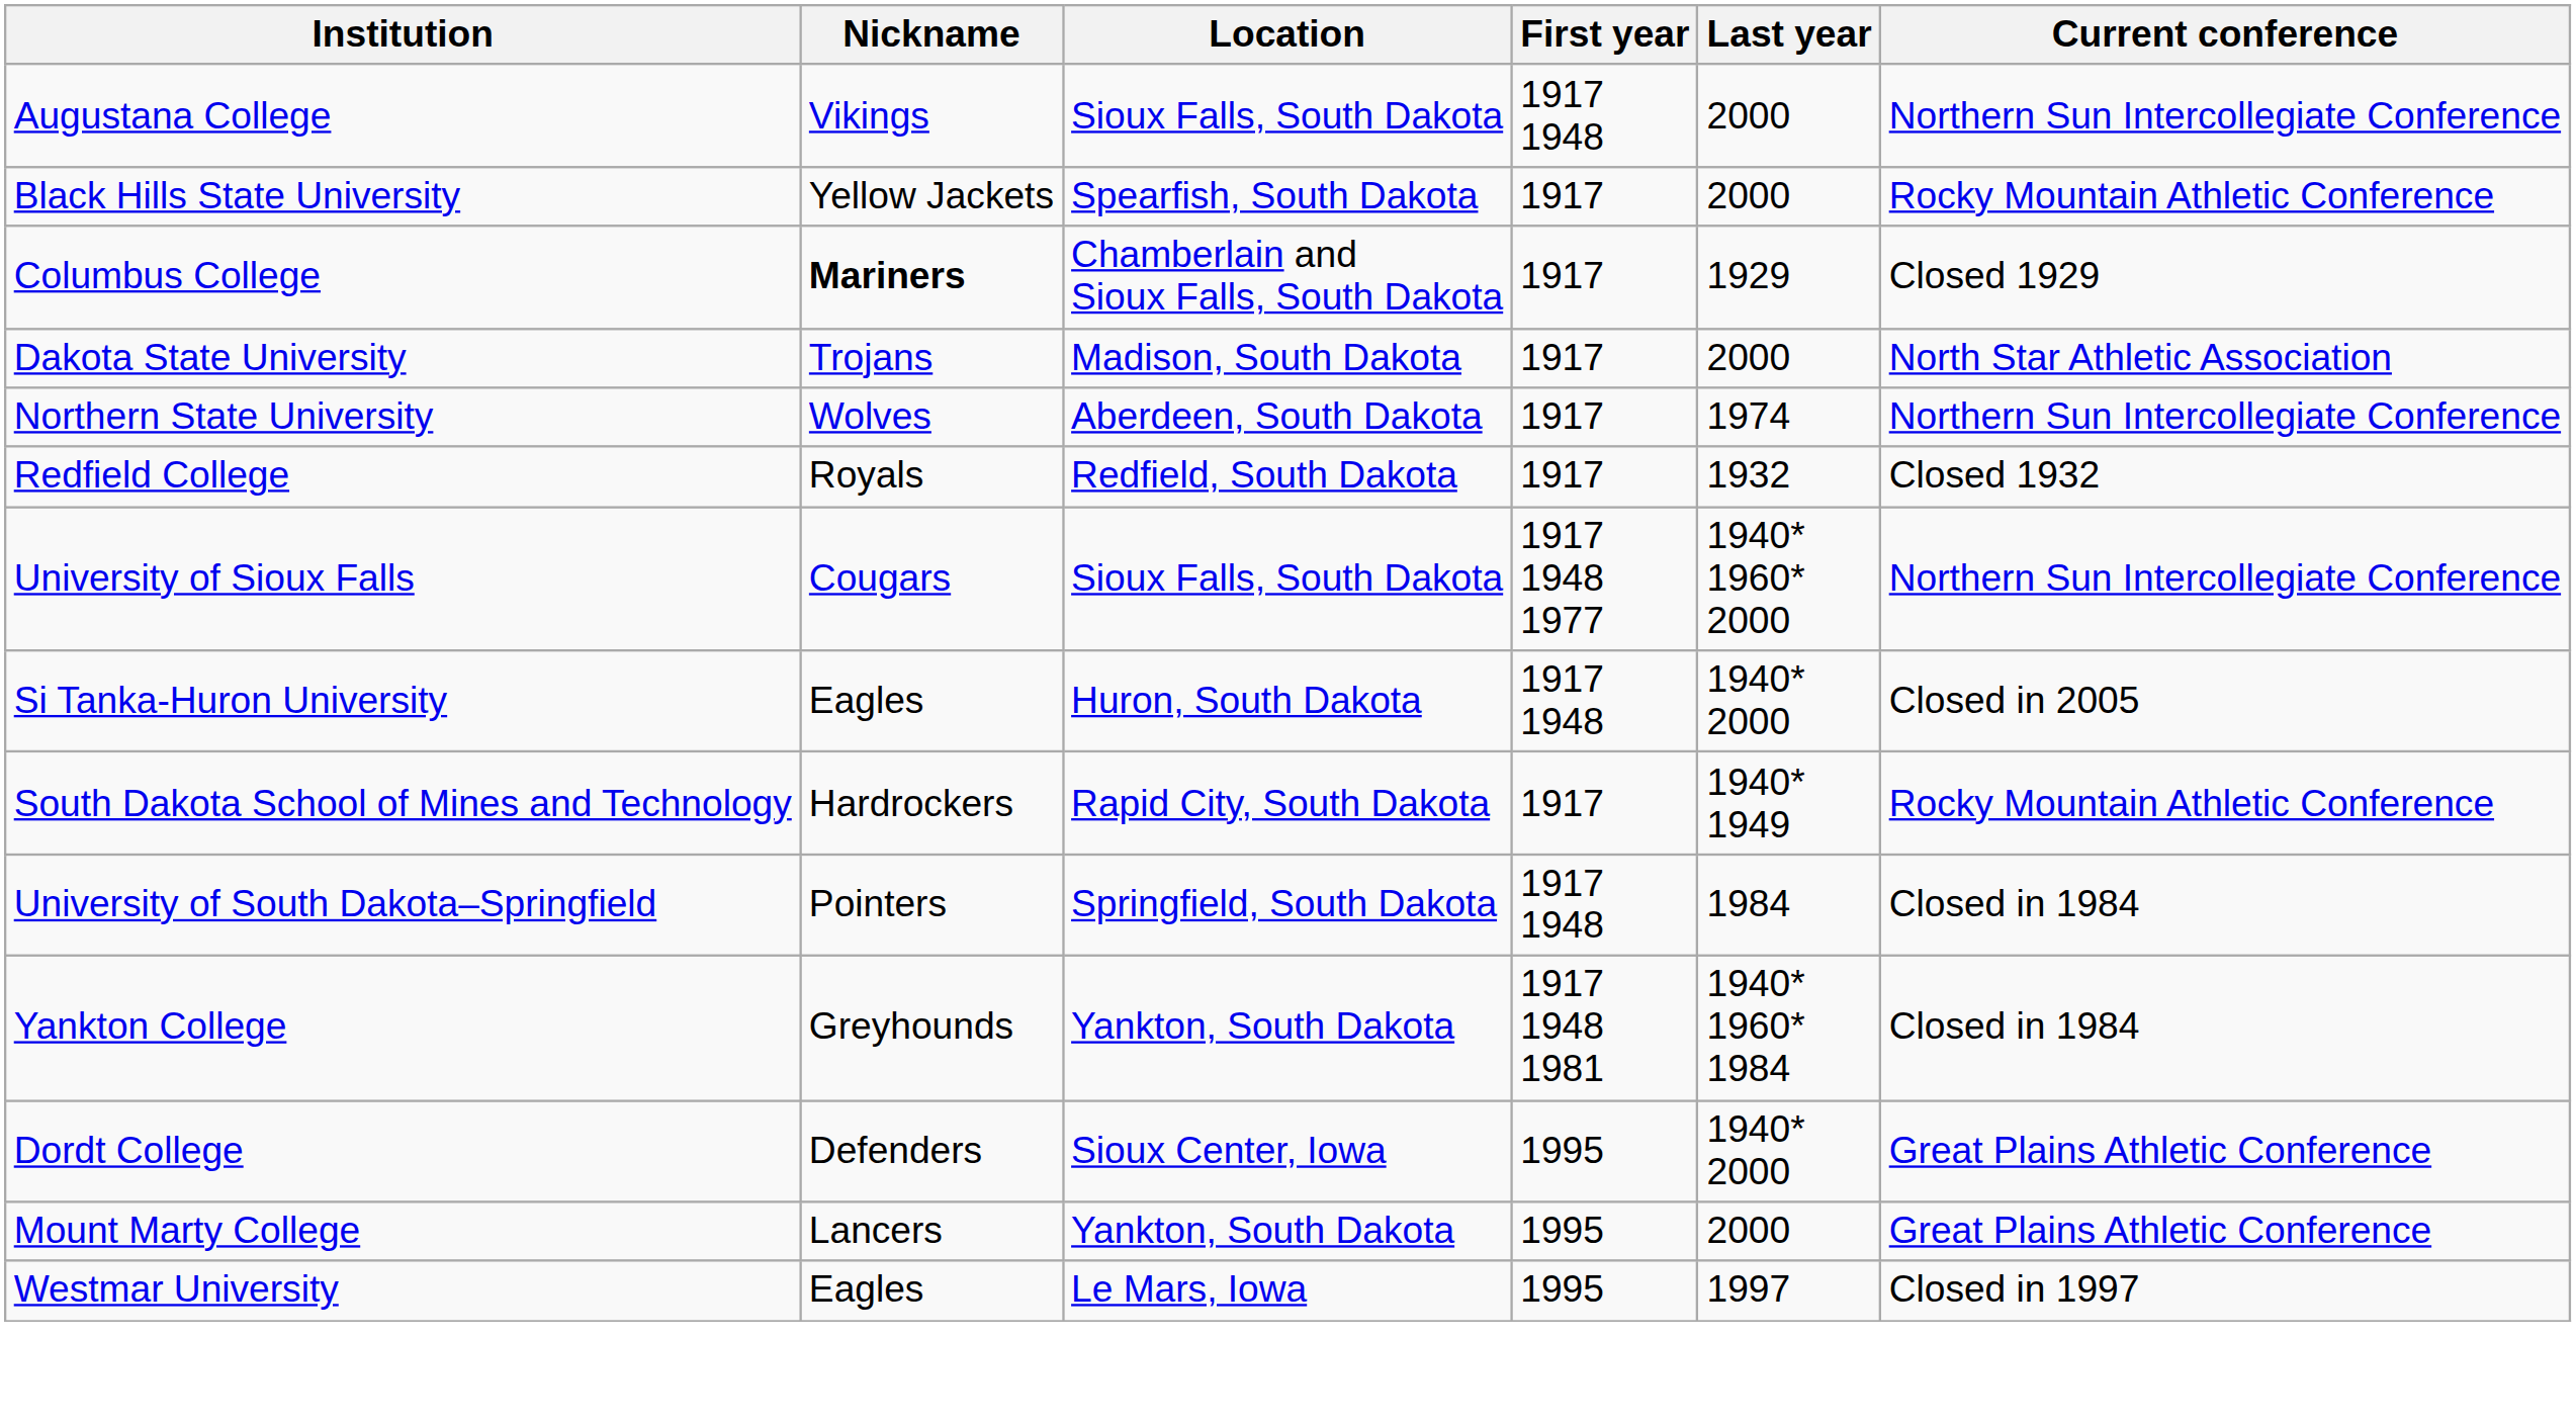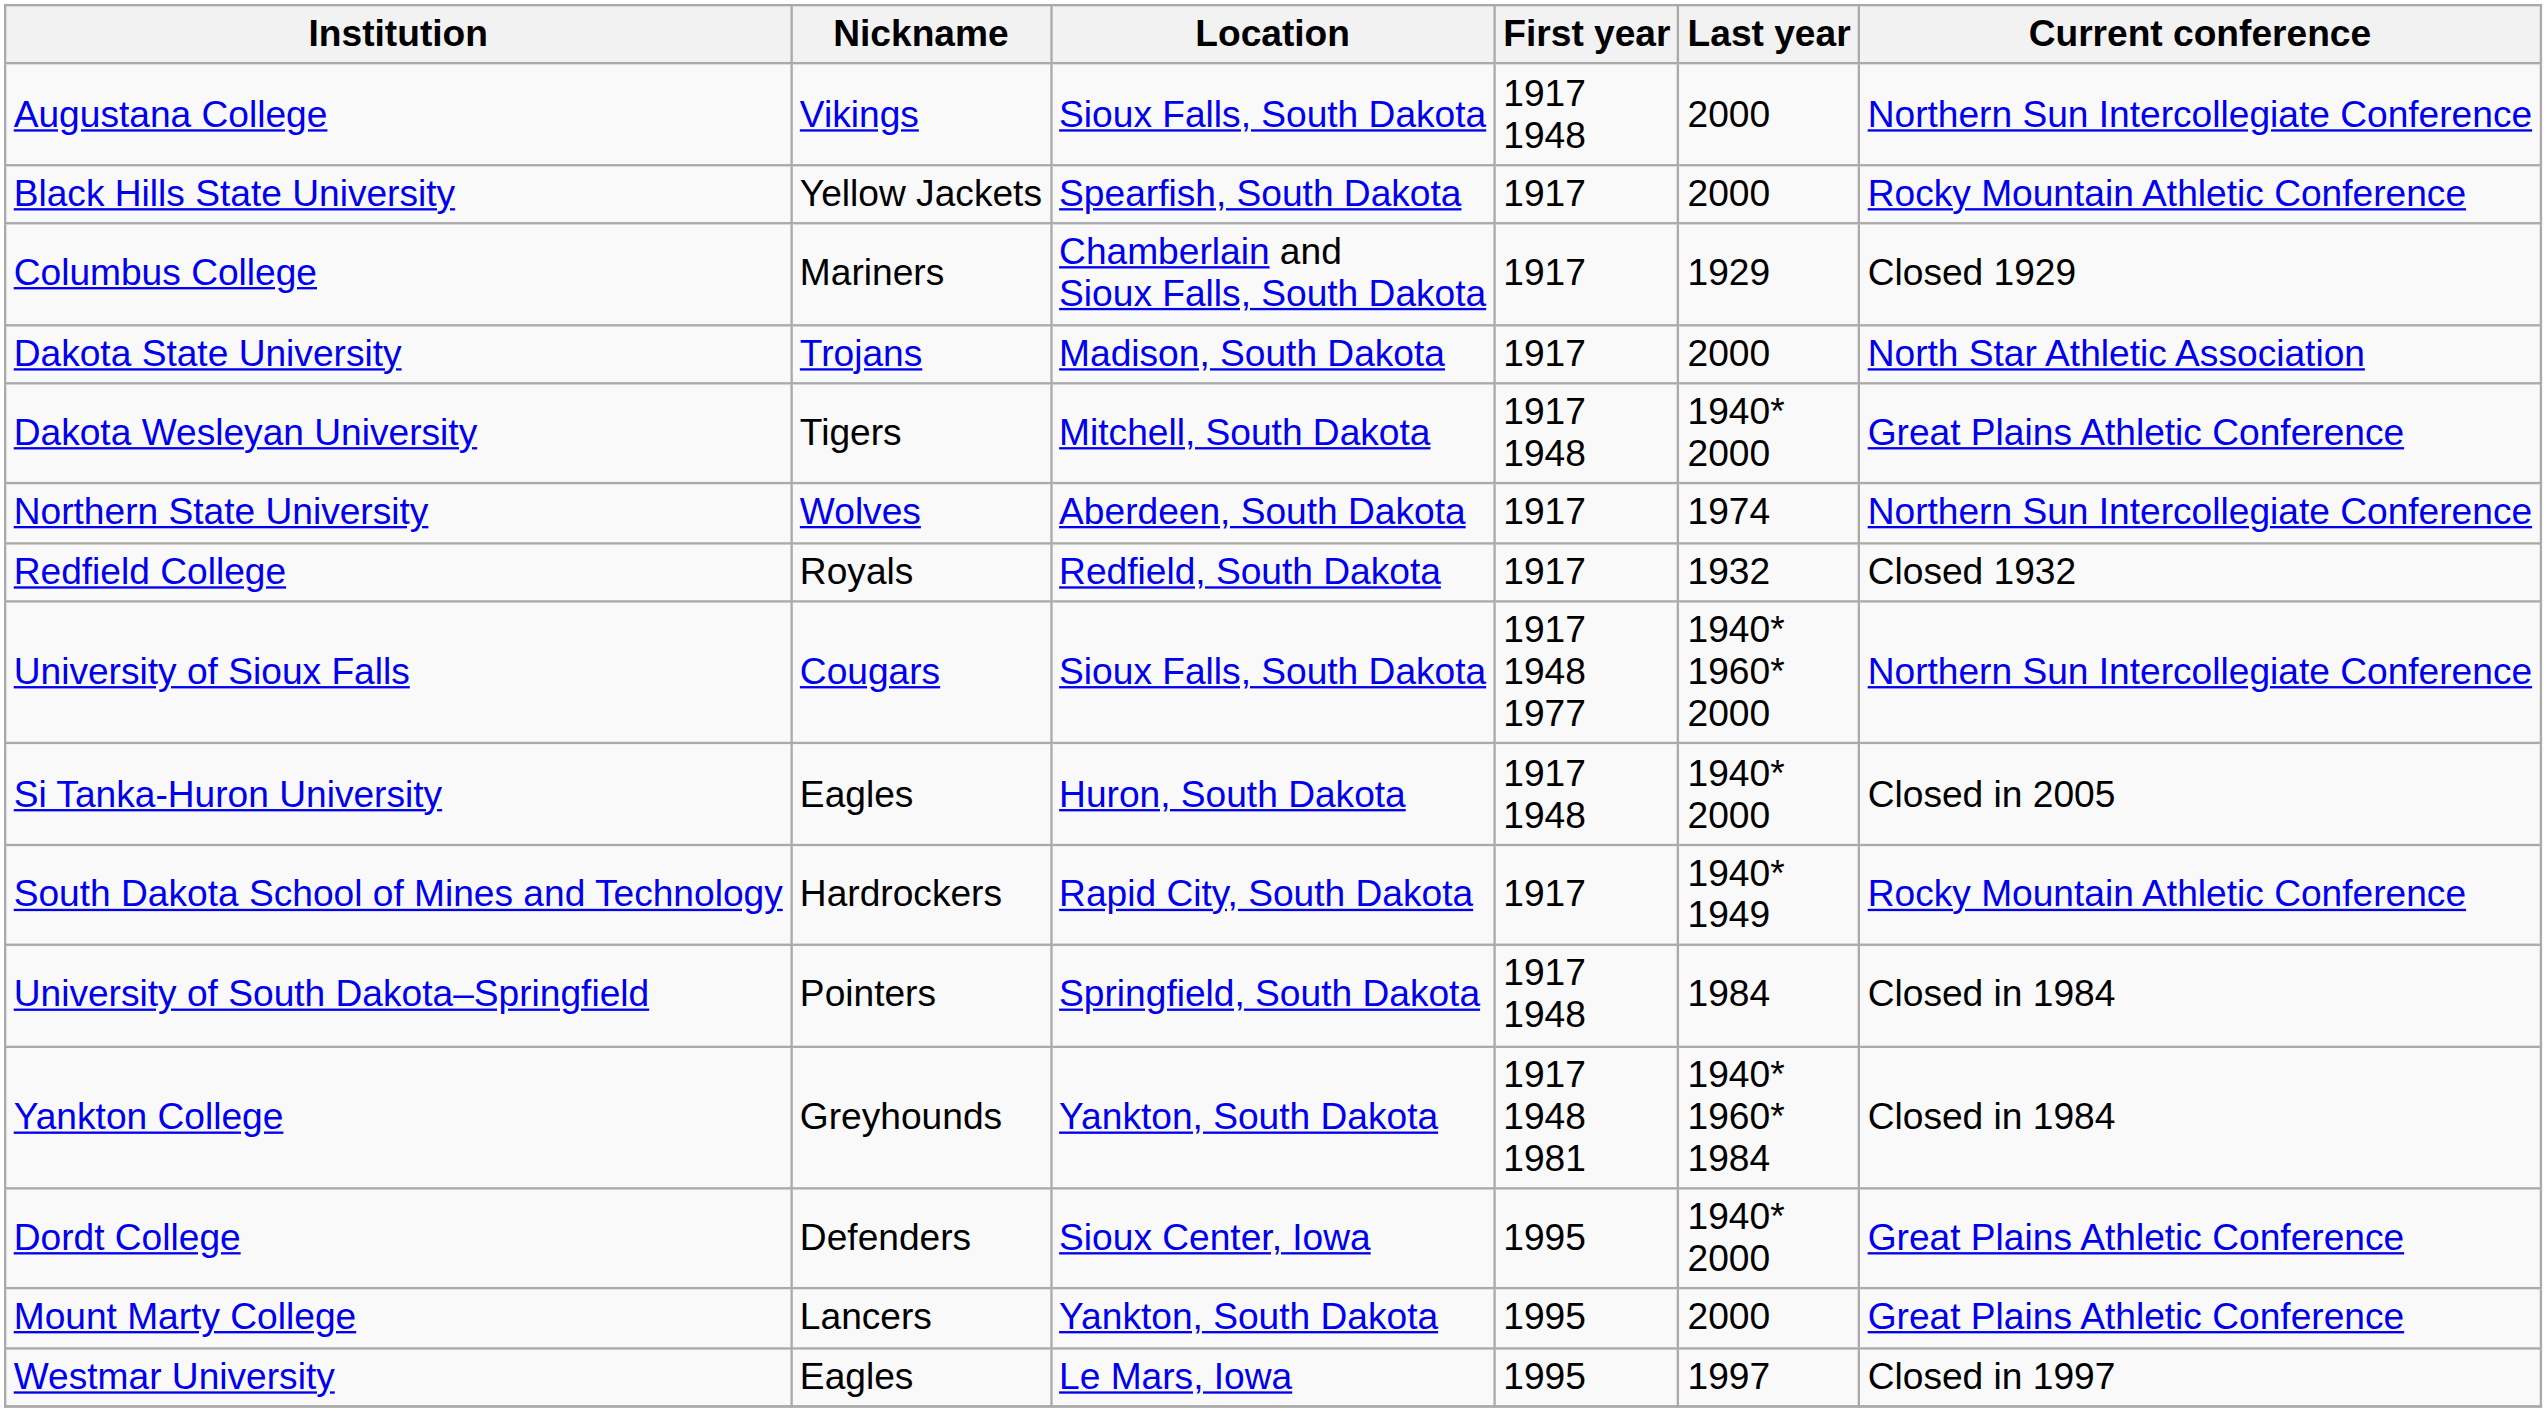Columbus College | Nickname: bold -> normal
+ row: Dakota Wesleyan University | Tigers | Mitchell, South Dakota | 1917 1948 | 1940* 2000 | Great Plains Athletic Conference
